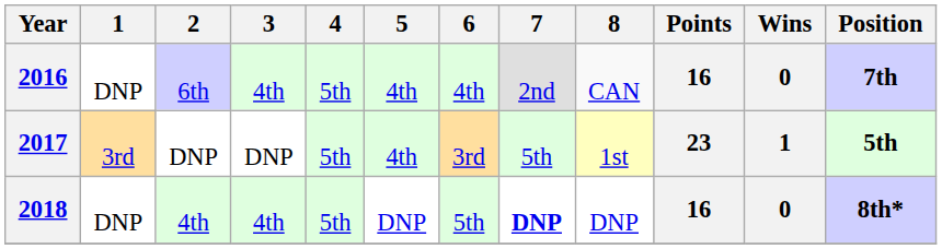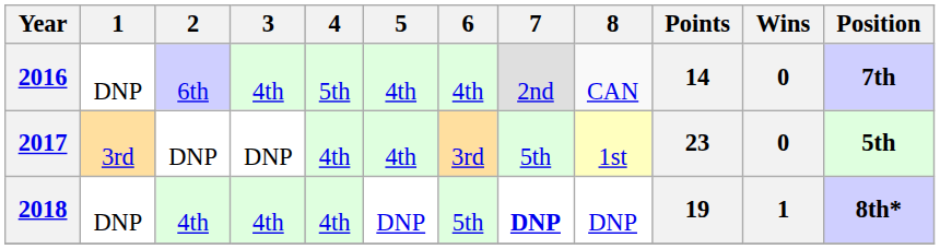2016 | Points: 16 -> 14
2017 | 4: 5th -> 4th
2017 | Wins: 1 -> 0
2018 | 4: 5th -> 4th
2018 | Points: 16 -> 19
2018 | Wins: 0 -> 1
